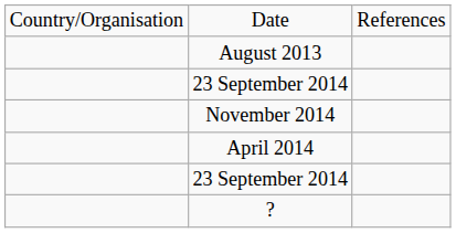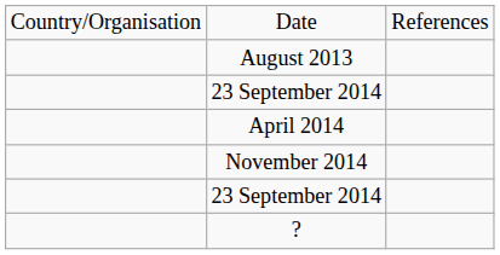rows swapped: April 2014 <-> November 2014
